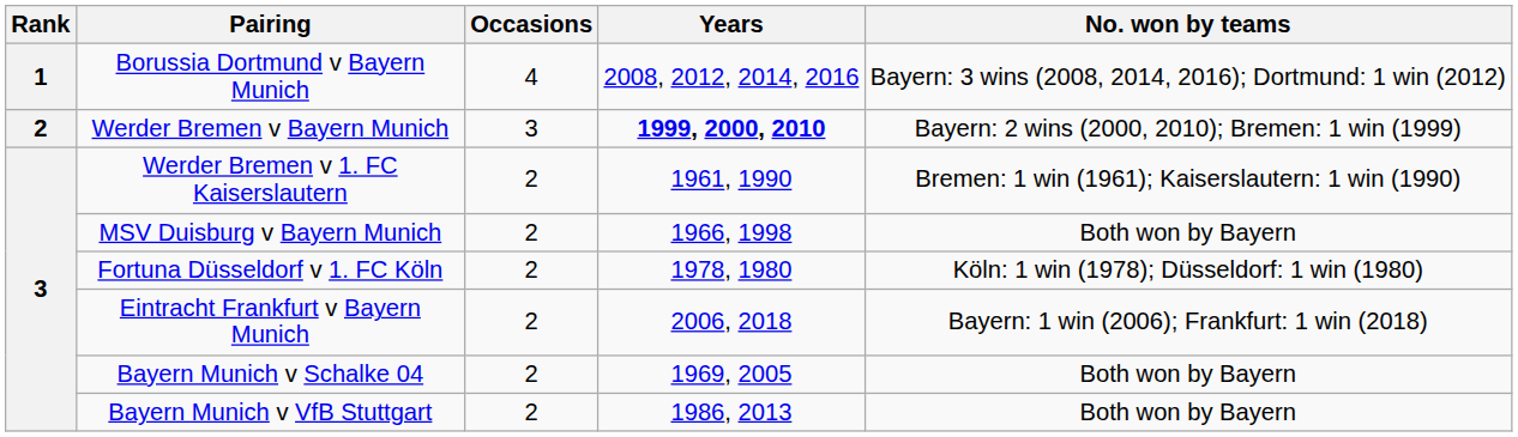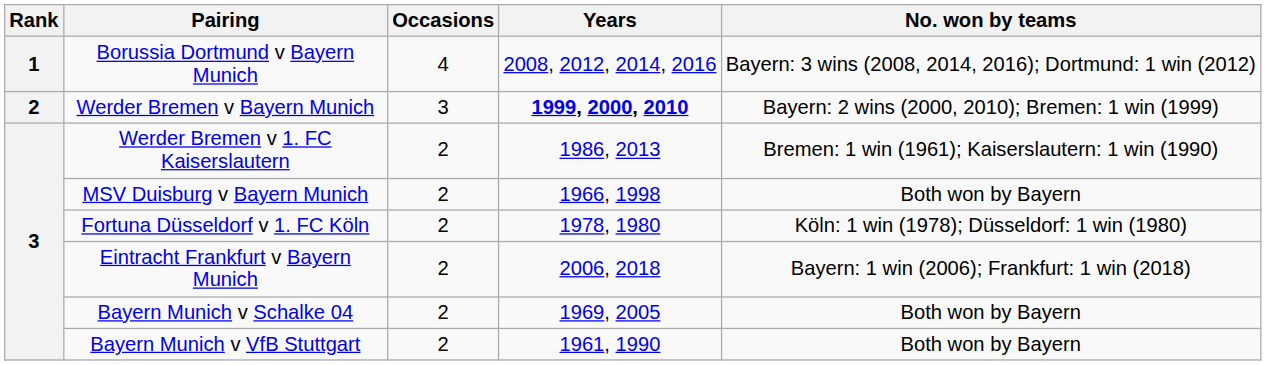Werder Bremen v 1. FC Kaiserslautern | Years: 1961, 1990 -> 1986, 2013
Bayern Munich v VfB Stuttgart | Years: 1986, 2013 -> 1961, 1990
